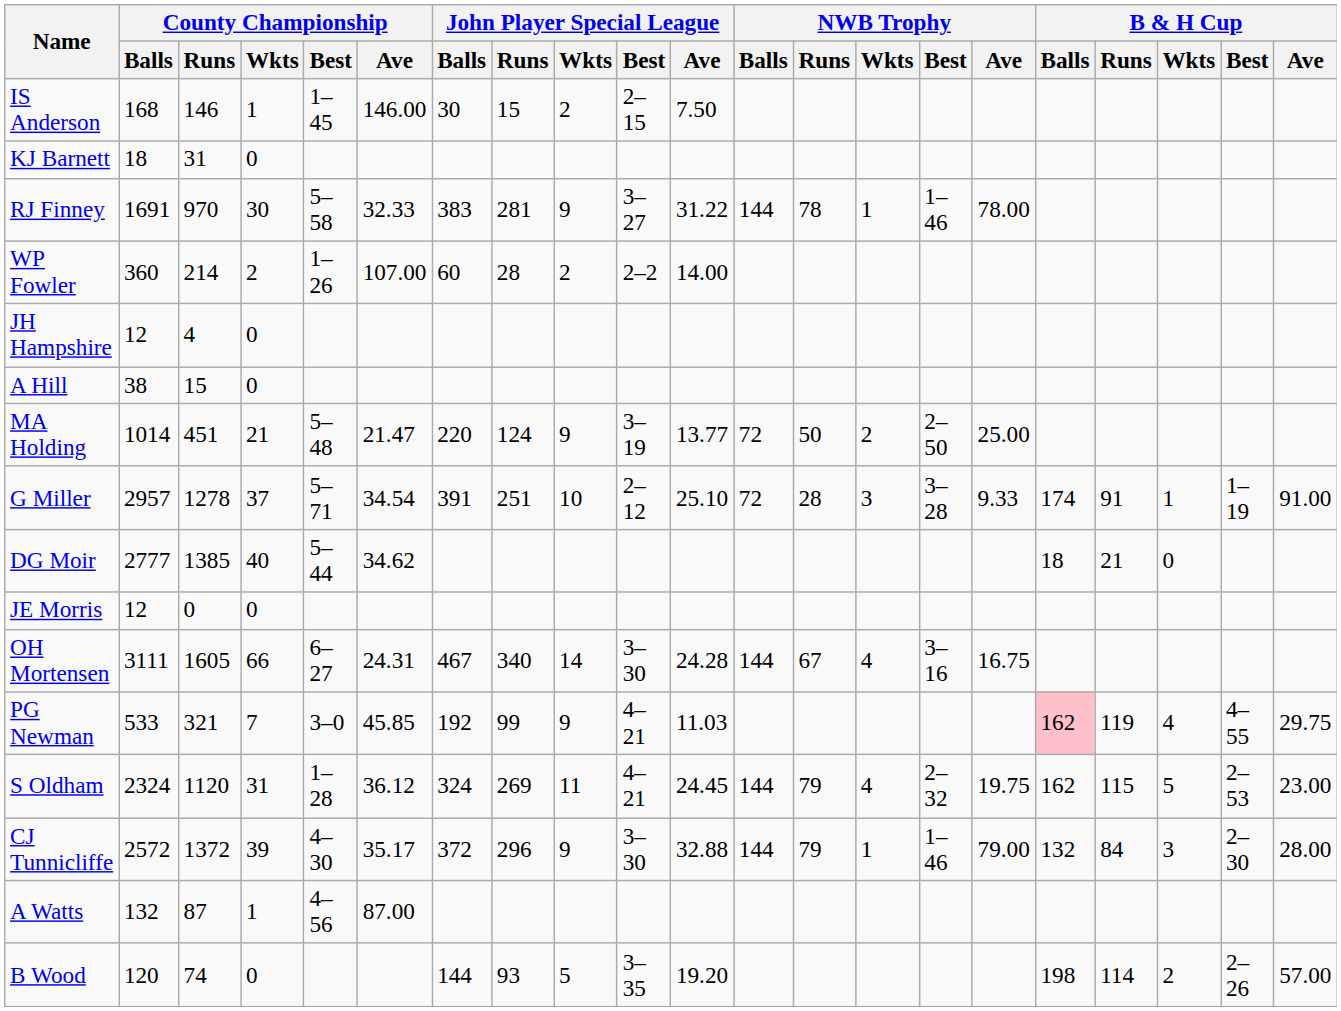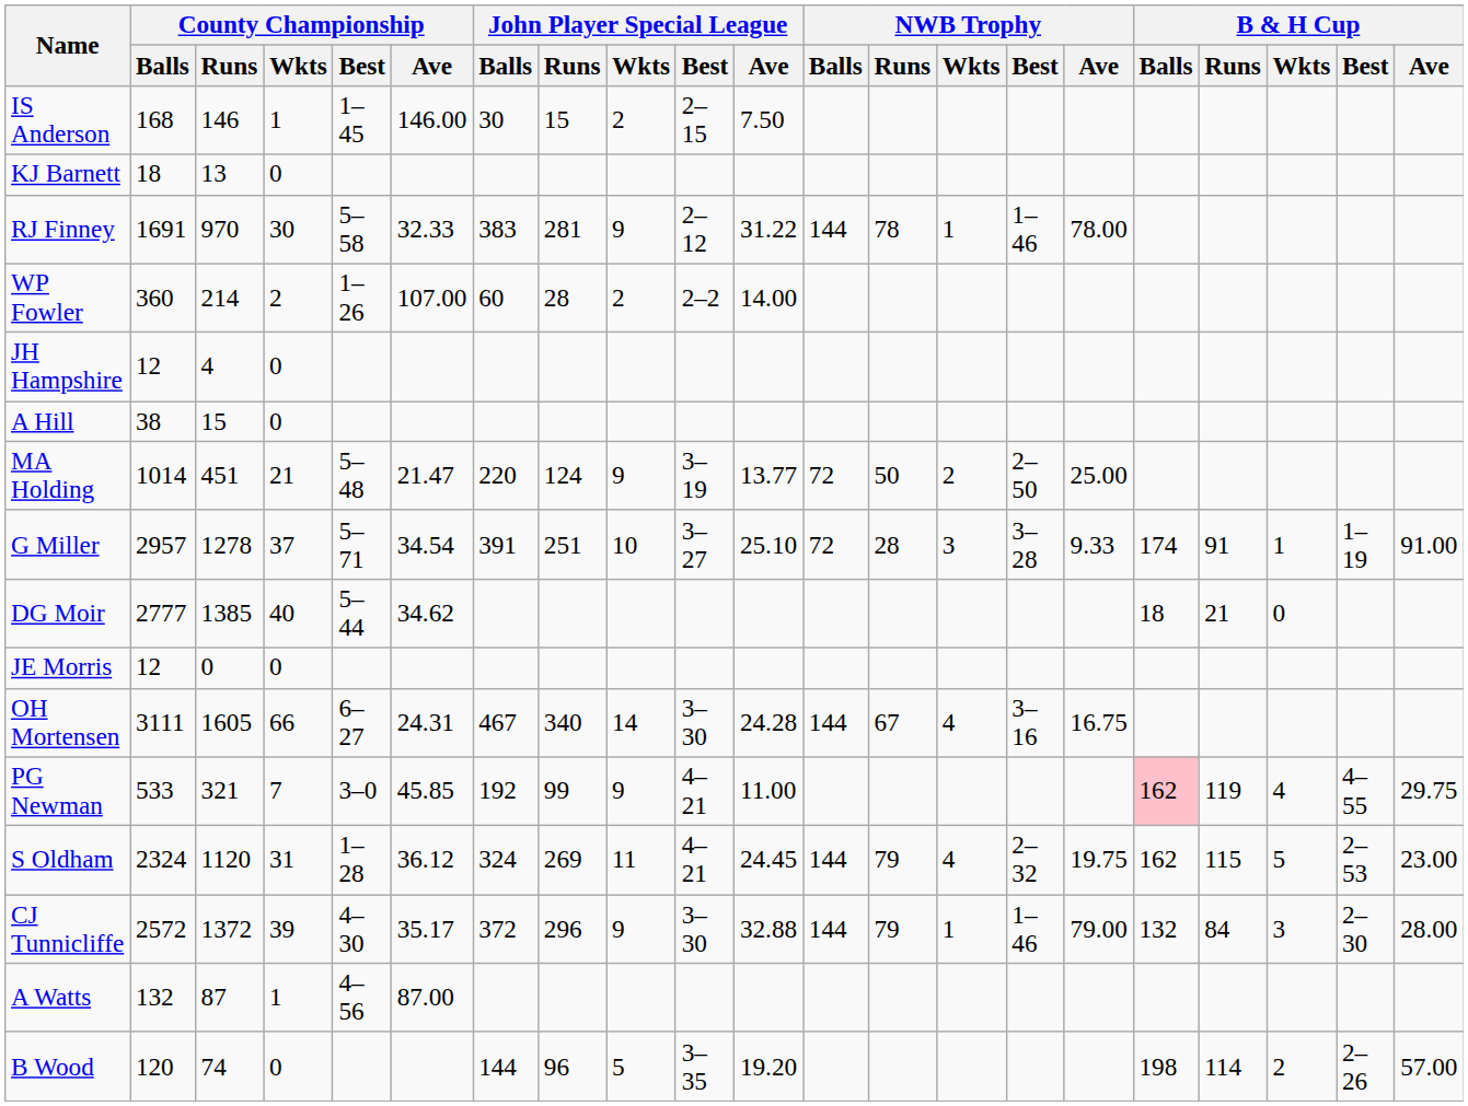KJ Barnett | County Championship / Runs: 31 -> 13
RJ Finney | John Player Special League / Best: 3–27 -> 2–12
G Miller | John Player Special League / Best: 2–12 -> 3–27
PG Newman | John Player Special League / Ave: 11.03 -> 11.00
B Wood | John Player Special League / Runs: 93 -> 96
